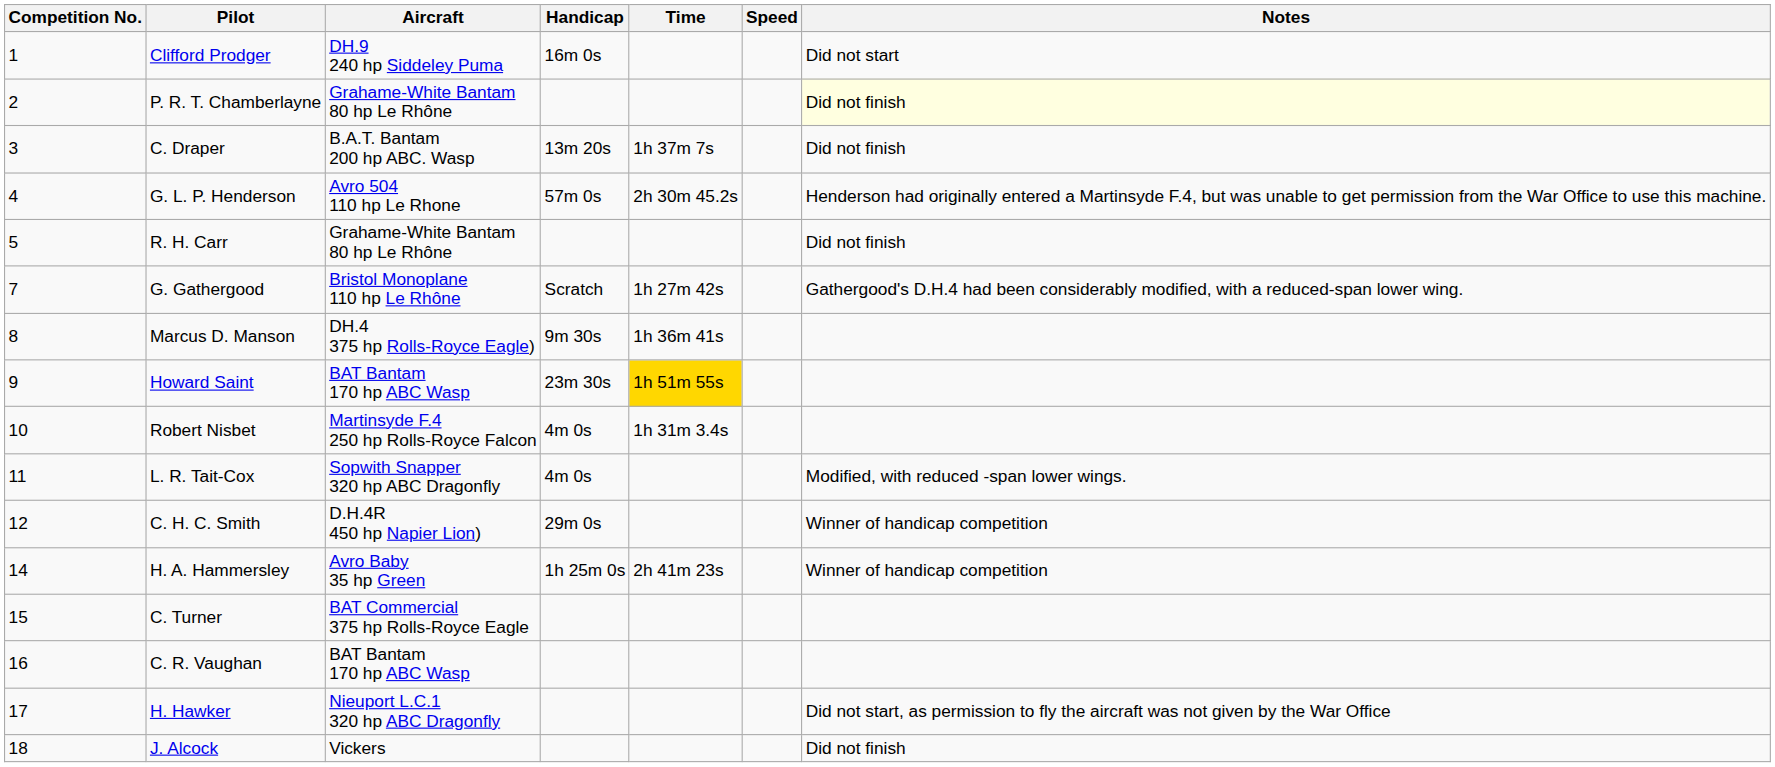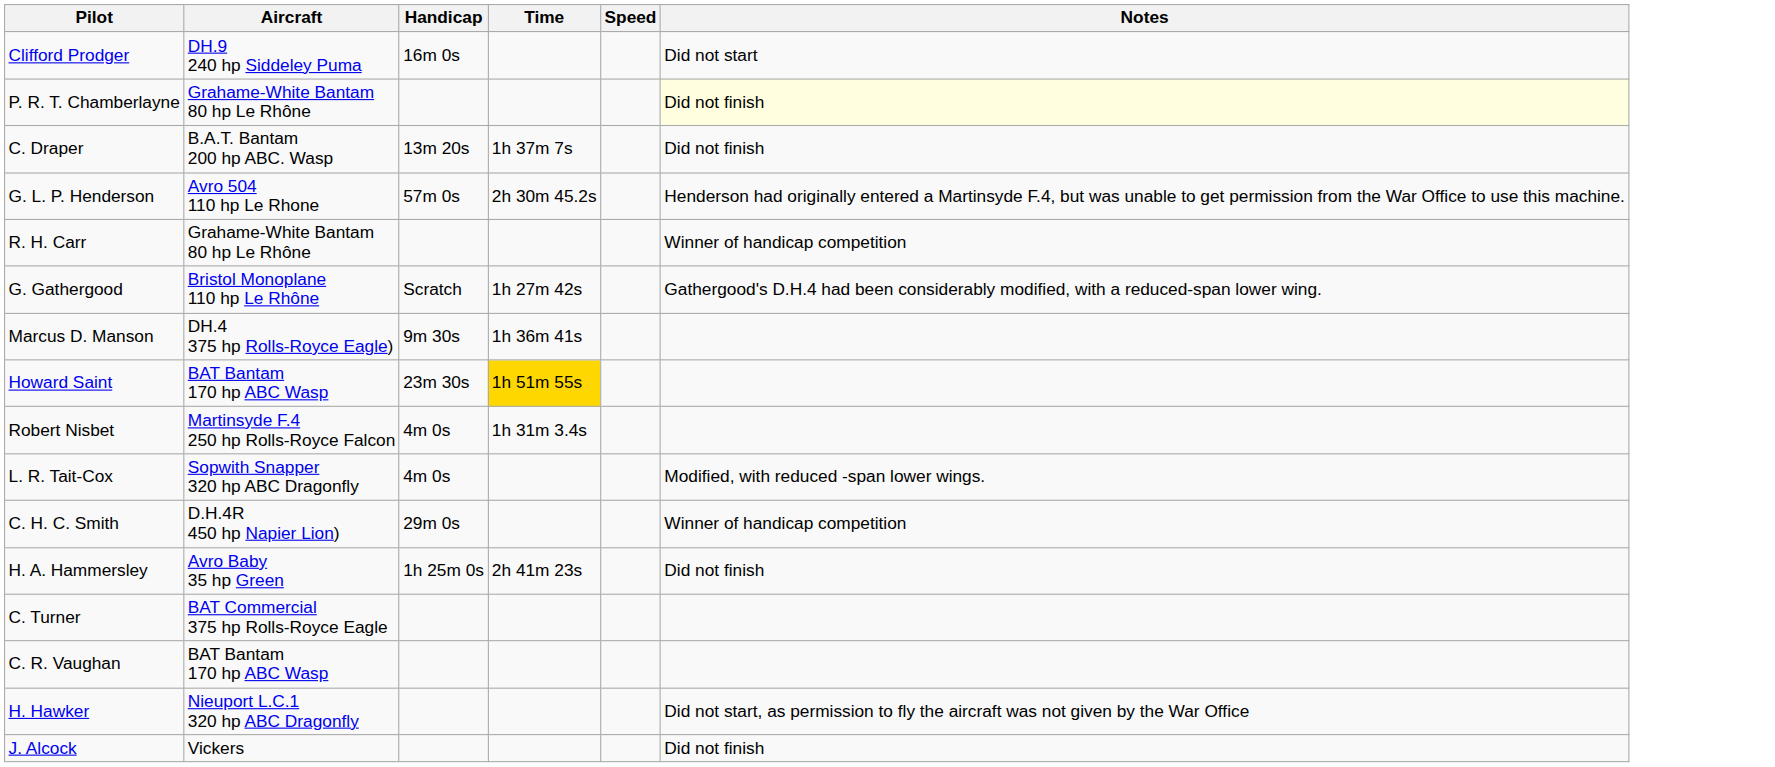- column: Competition No. | 1 | 2 | 3 | 4 | 5 | 7 | 8 | 9 | 10 | 11 | 12 | 14 | 15 | 16 | 17 | 18
R. H. Carr | Notes: Did not finish -> Winner of handicap competition
H. A. Hammersley | Notes: Winner of handicap competition -> Did not finish
